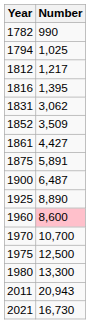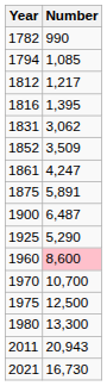1794 | Number: 1,025 -> 1,085
1861 | Number: 4,427 -> 4,247
1925 | Number: 8,890 -> 5,290
